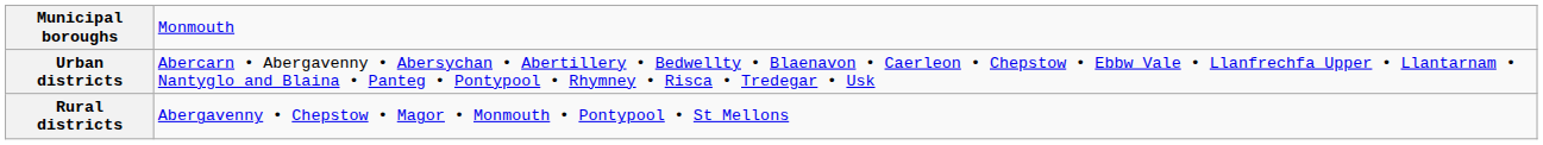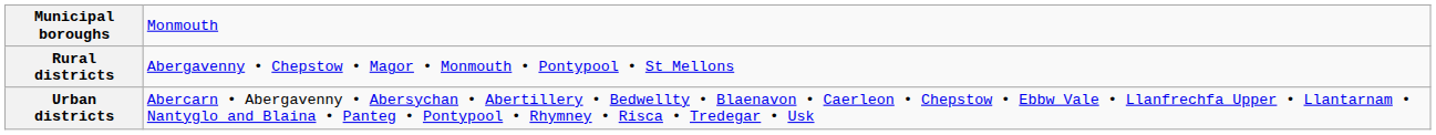rows swapped: Urban districts <-> Rural districts
